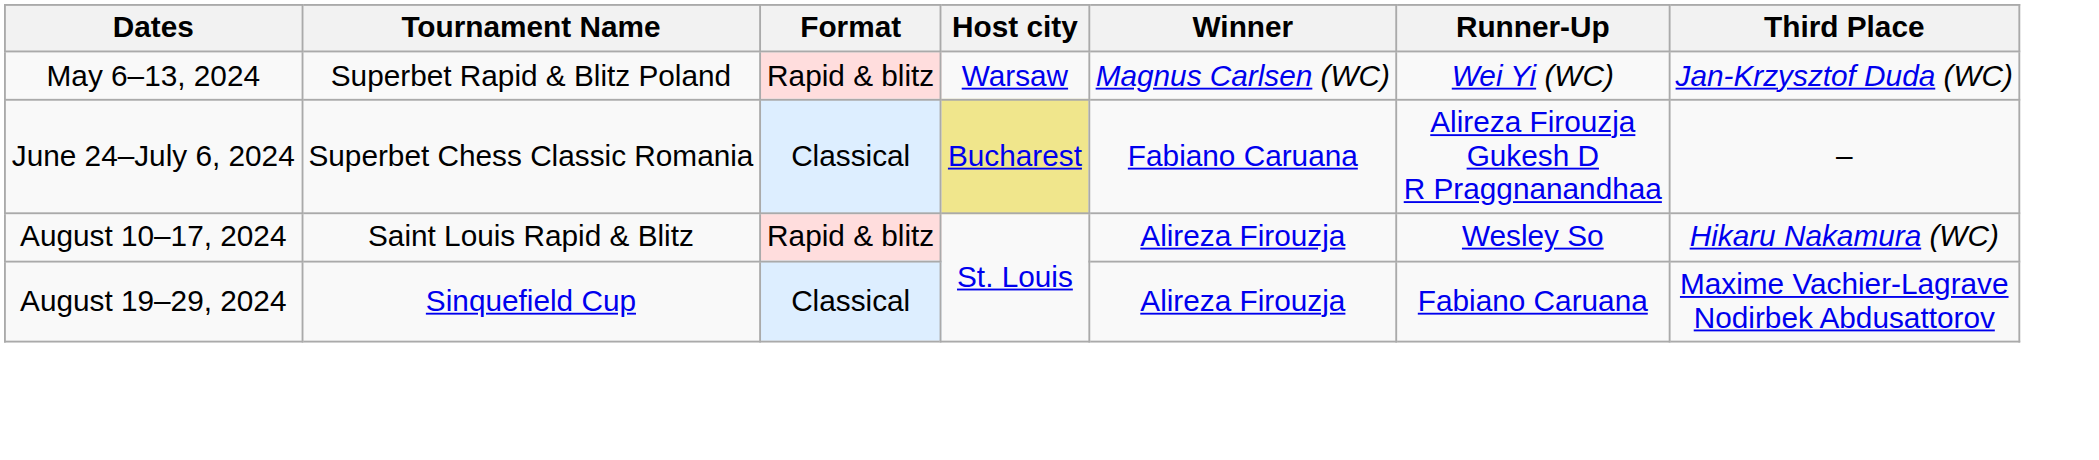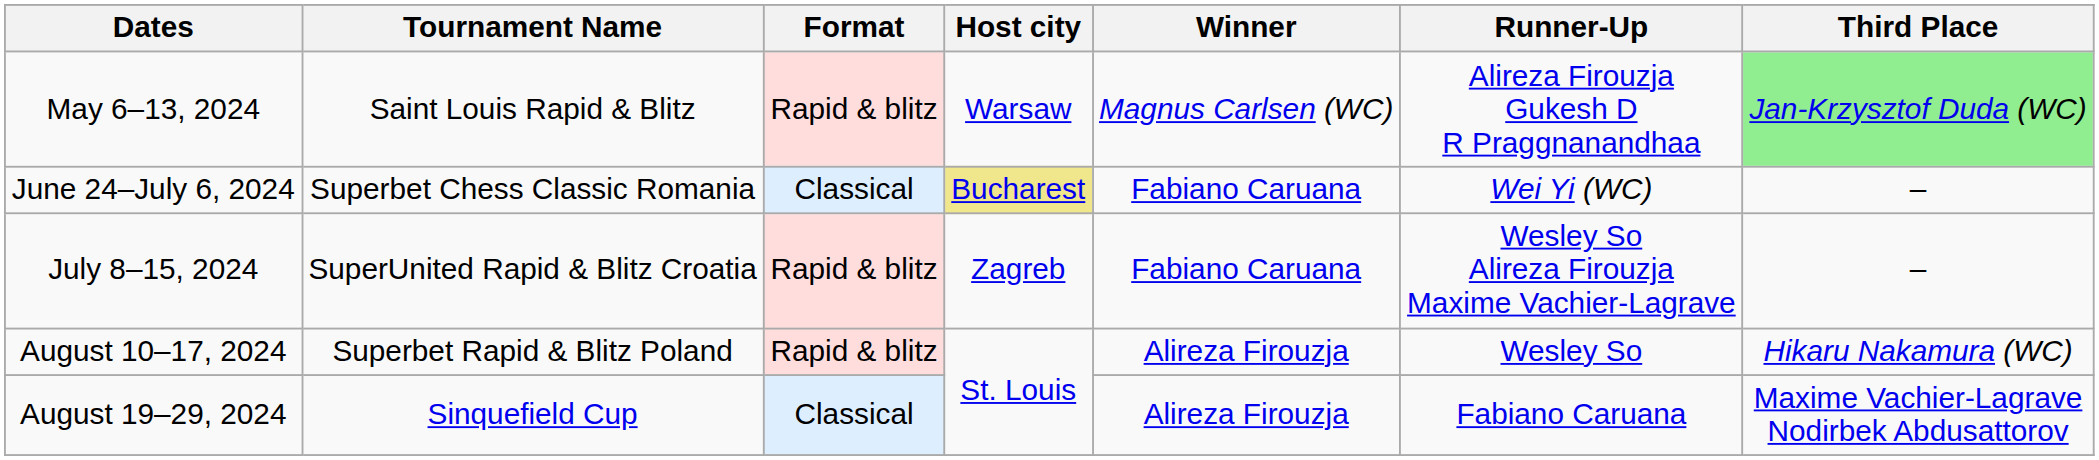May 6–13, 2024 | Tournament Name: Superbet Rapid & Blitz Poland -> Saint Louis Rapid & Blitz
May 6–13, 2024 | Runner-Up: Wei Yi (WC) -> Alireza Firouzja Gukesh D R Praggnanandhaa
May 6–13, 2024 | Third Place: no background -> lightgreen background
June 24–July 6, 2024 | Runner-Up: Alireza Firouzja Gukesh D R Praggnanandhaa -> Wei Yi (WC)
+ row: July 8–15, 2024 | SuperUnited Rapid & Blitz Croatia | Rapid & blitz | Zagreb | Fabiano Caruana | Wesley So Alireza Firouzja Maxime Vachier-Lagrave | –
August 10–17, 2024 | Tournament Name: Saint Louis Rapid & Blitz -> Superbet Rapid & Blitz Poland
